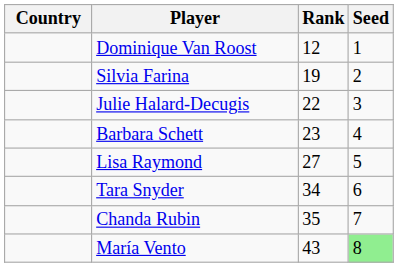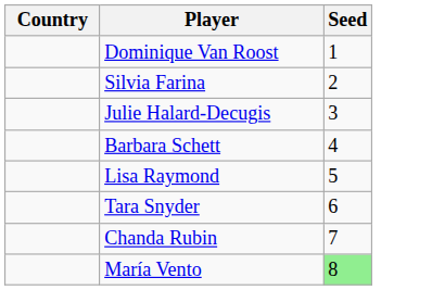- column: Rank | 12 | 19 | 22 | 23 | 27 | 34 | 35 | 43
